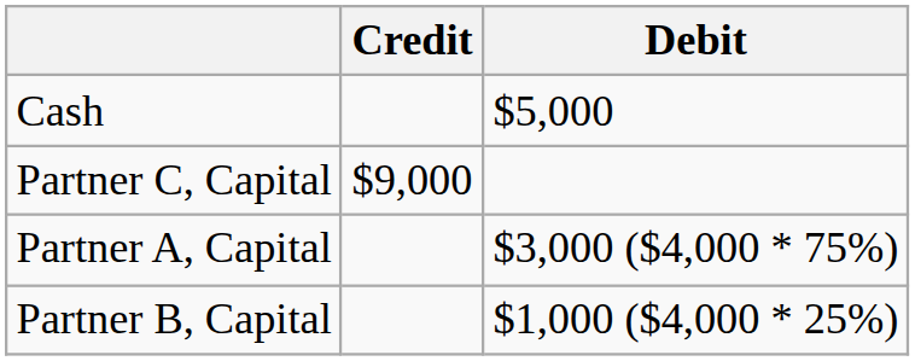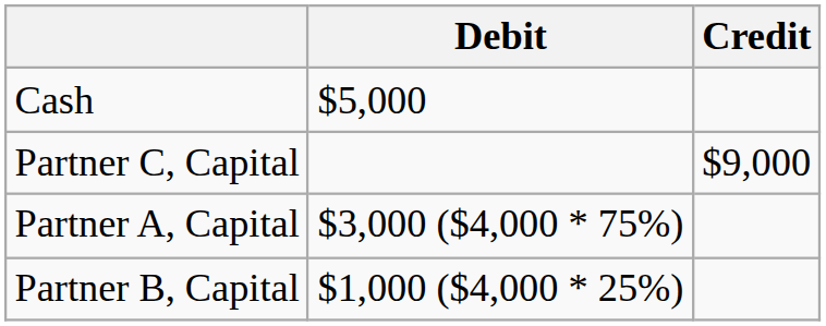columns swapped: Debit <-> Credit
